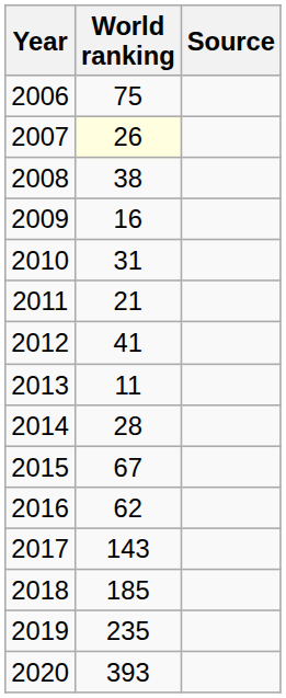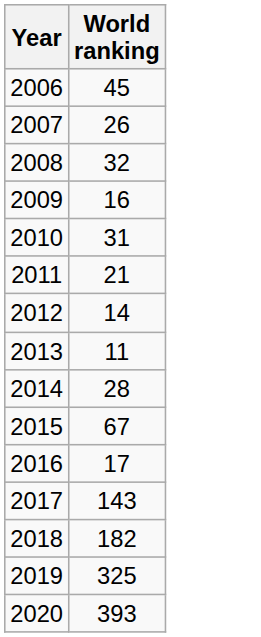- column: Source
2006 | World ranking: 75 -> 45
2007 | World ranking: lightyellow background -> no background
2008 | World ranking: 38 -> 32
2012 | World ranking: 41 -> 14
2016 | World ranking: 62 -> 17
2018 | World ranking: 185 -> 182
2019 | World ranking: 235 -> 325
